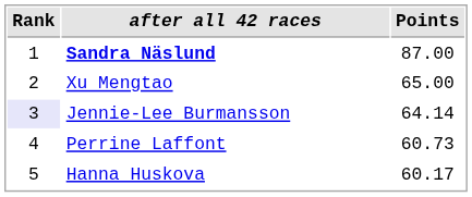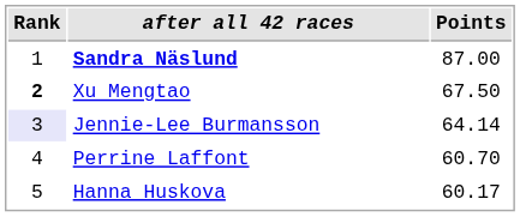Xu Mengtao | Rank: normal -> bold
Xu Mengtao | Points: 65.00 -> 67.50
Perrine Laffont | Points: 60.73 -> 60.70
